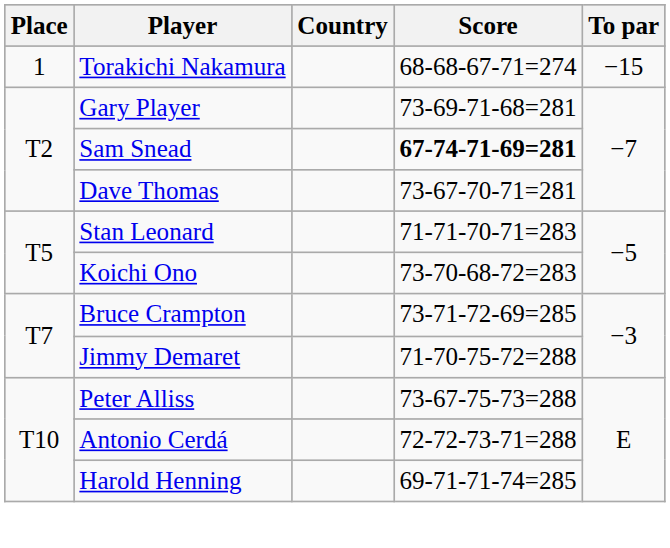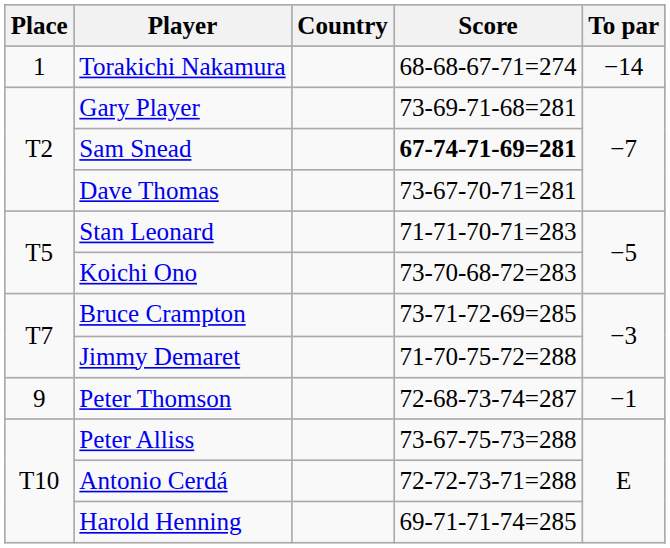Torakichi Nakamura | To par: −15 -> −14
+ row: 9 | Peter Thomson | 72-68-73-74=287 | −1
